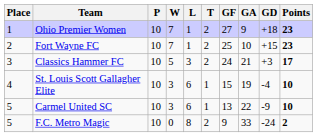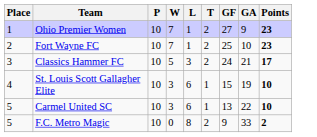- column: GD | +18 | +15 | +3 | -4 | -9 | -24
